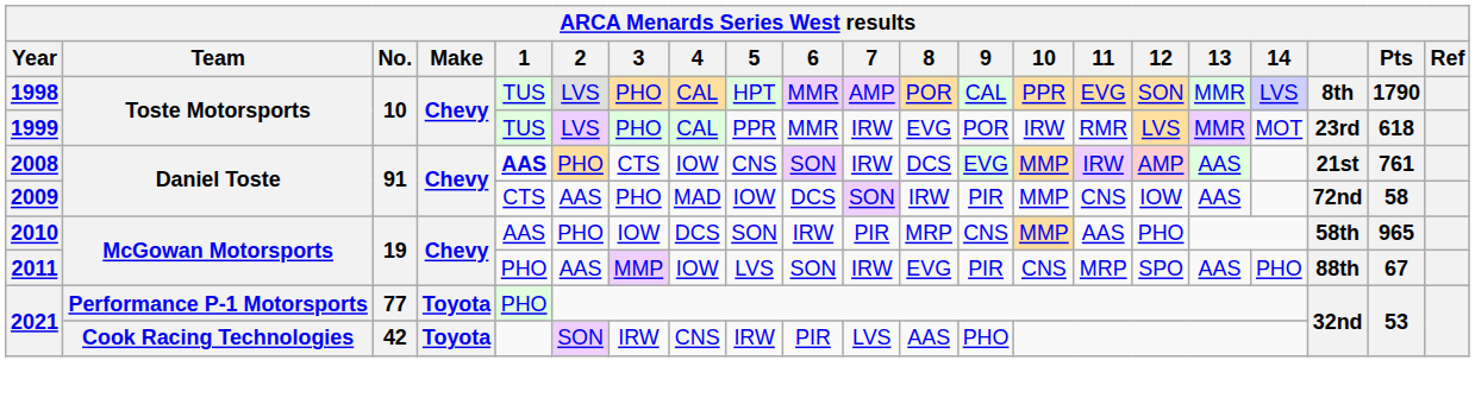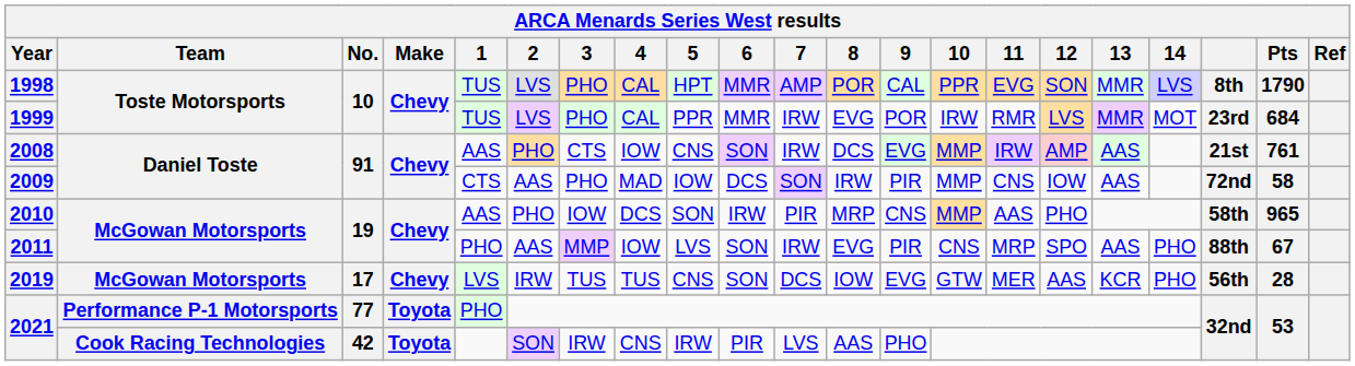1999 | Pts: 618 -> 684
2008 | 1: bold -> normal
+ row: 2019 | McGowan Motorsports | 17 | Chevy | LVS | IRW | TUS | TUS | CNS | SON | DCS | IOW | EVG | GTW | MER | AAS | KCR | PHO | 56th | 28
